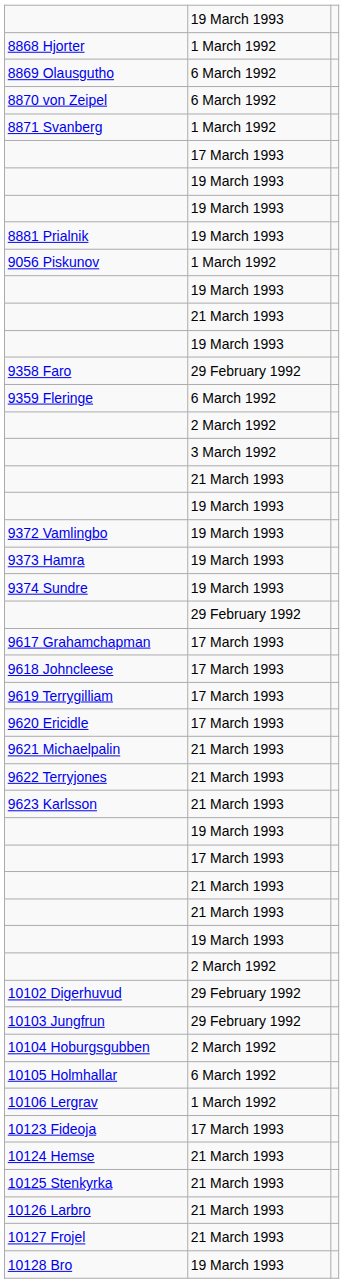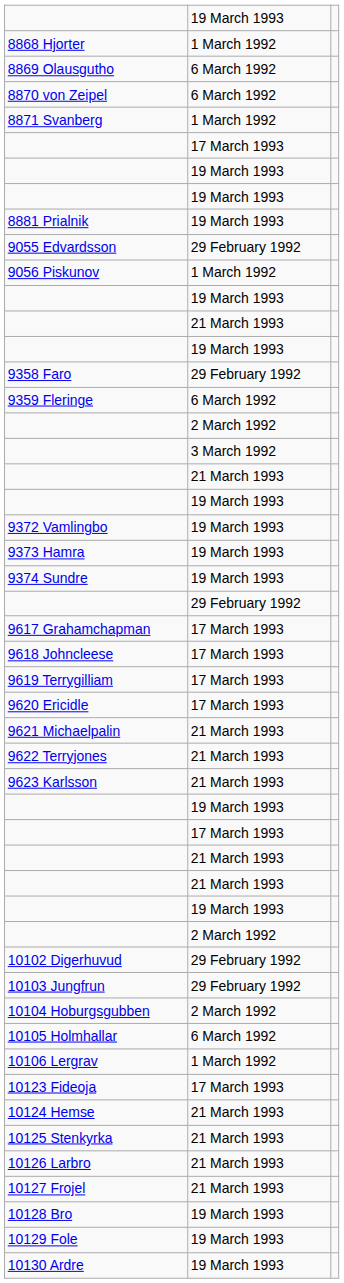+ row: 9055 Edvardsson | 29 February 1992
+ row: 10129 Fole | 19 March 1993
+ row: 10130 Ardre | 19 March 1993
